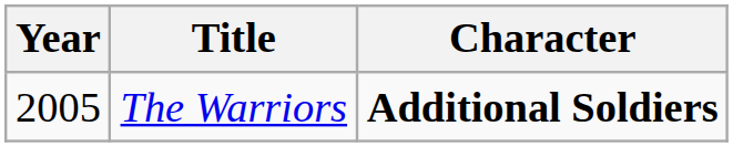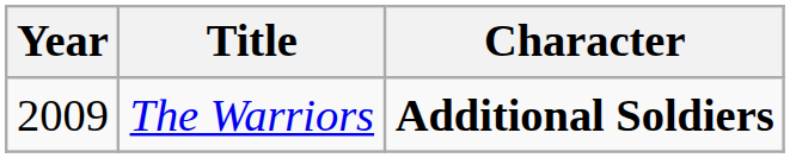The Warriors | Year: 2005 -> 2009
